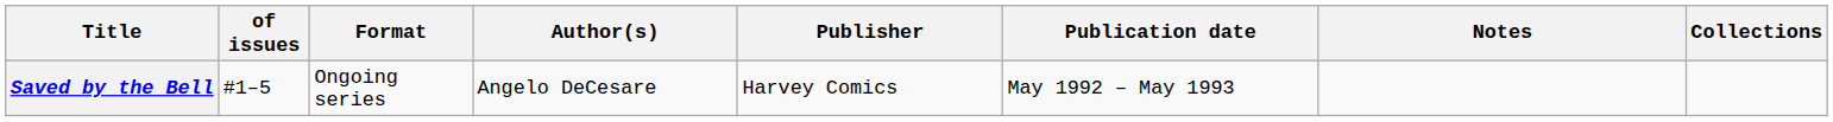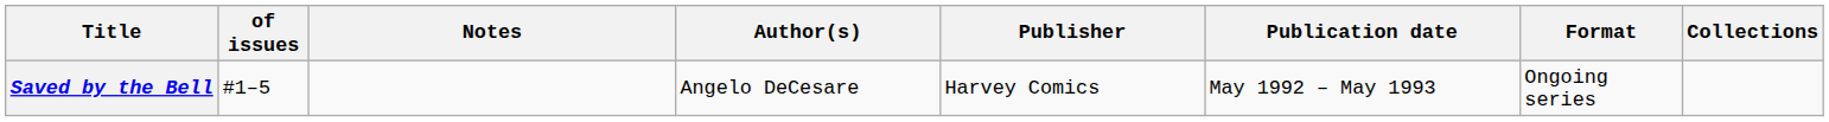columns swapped: Format <-> Notes
